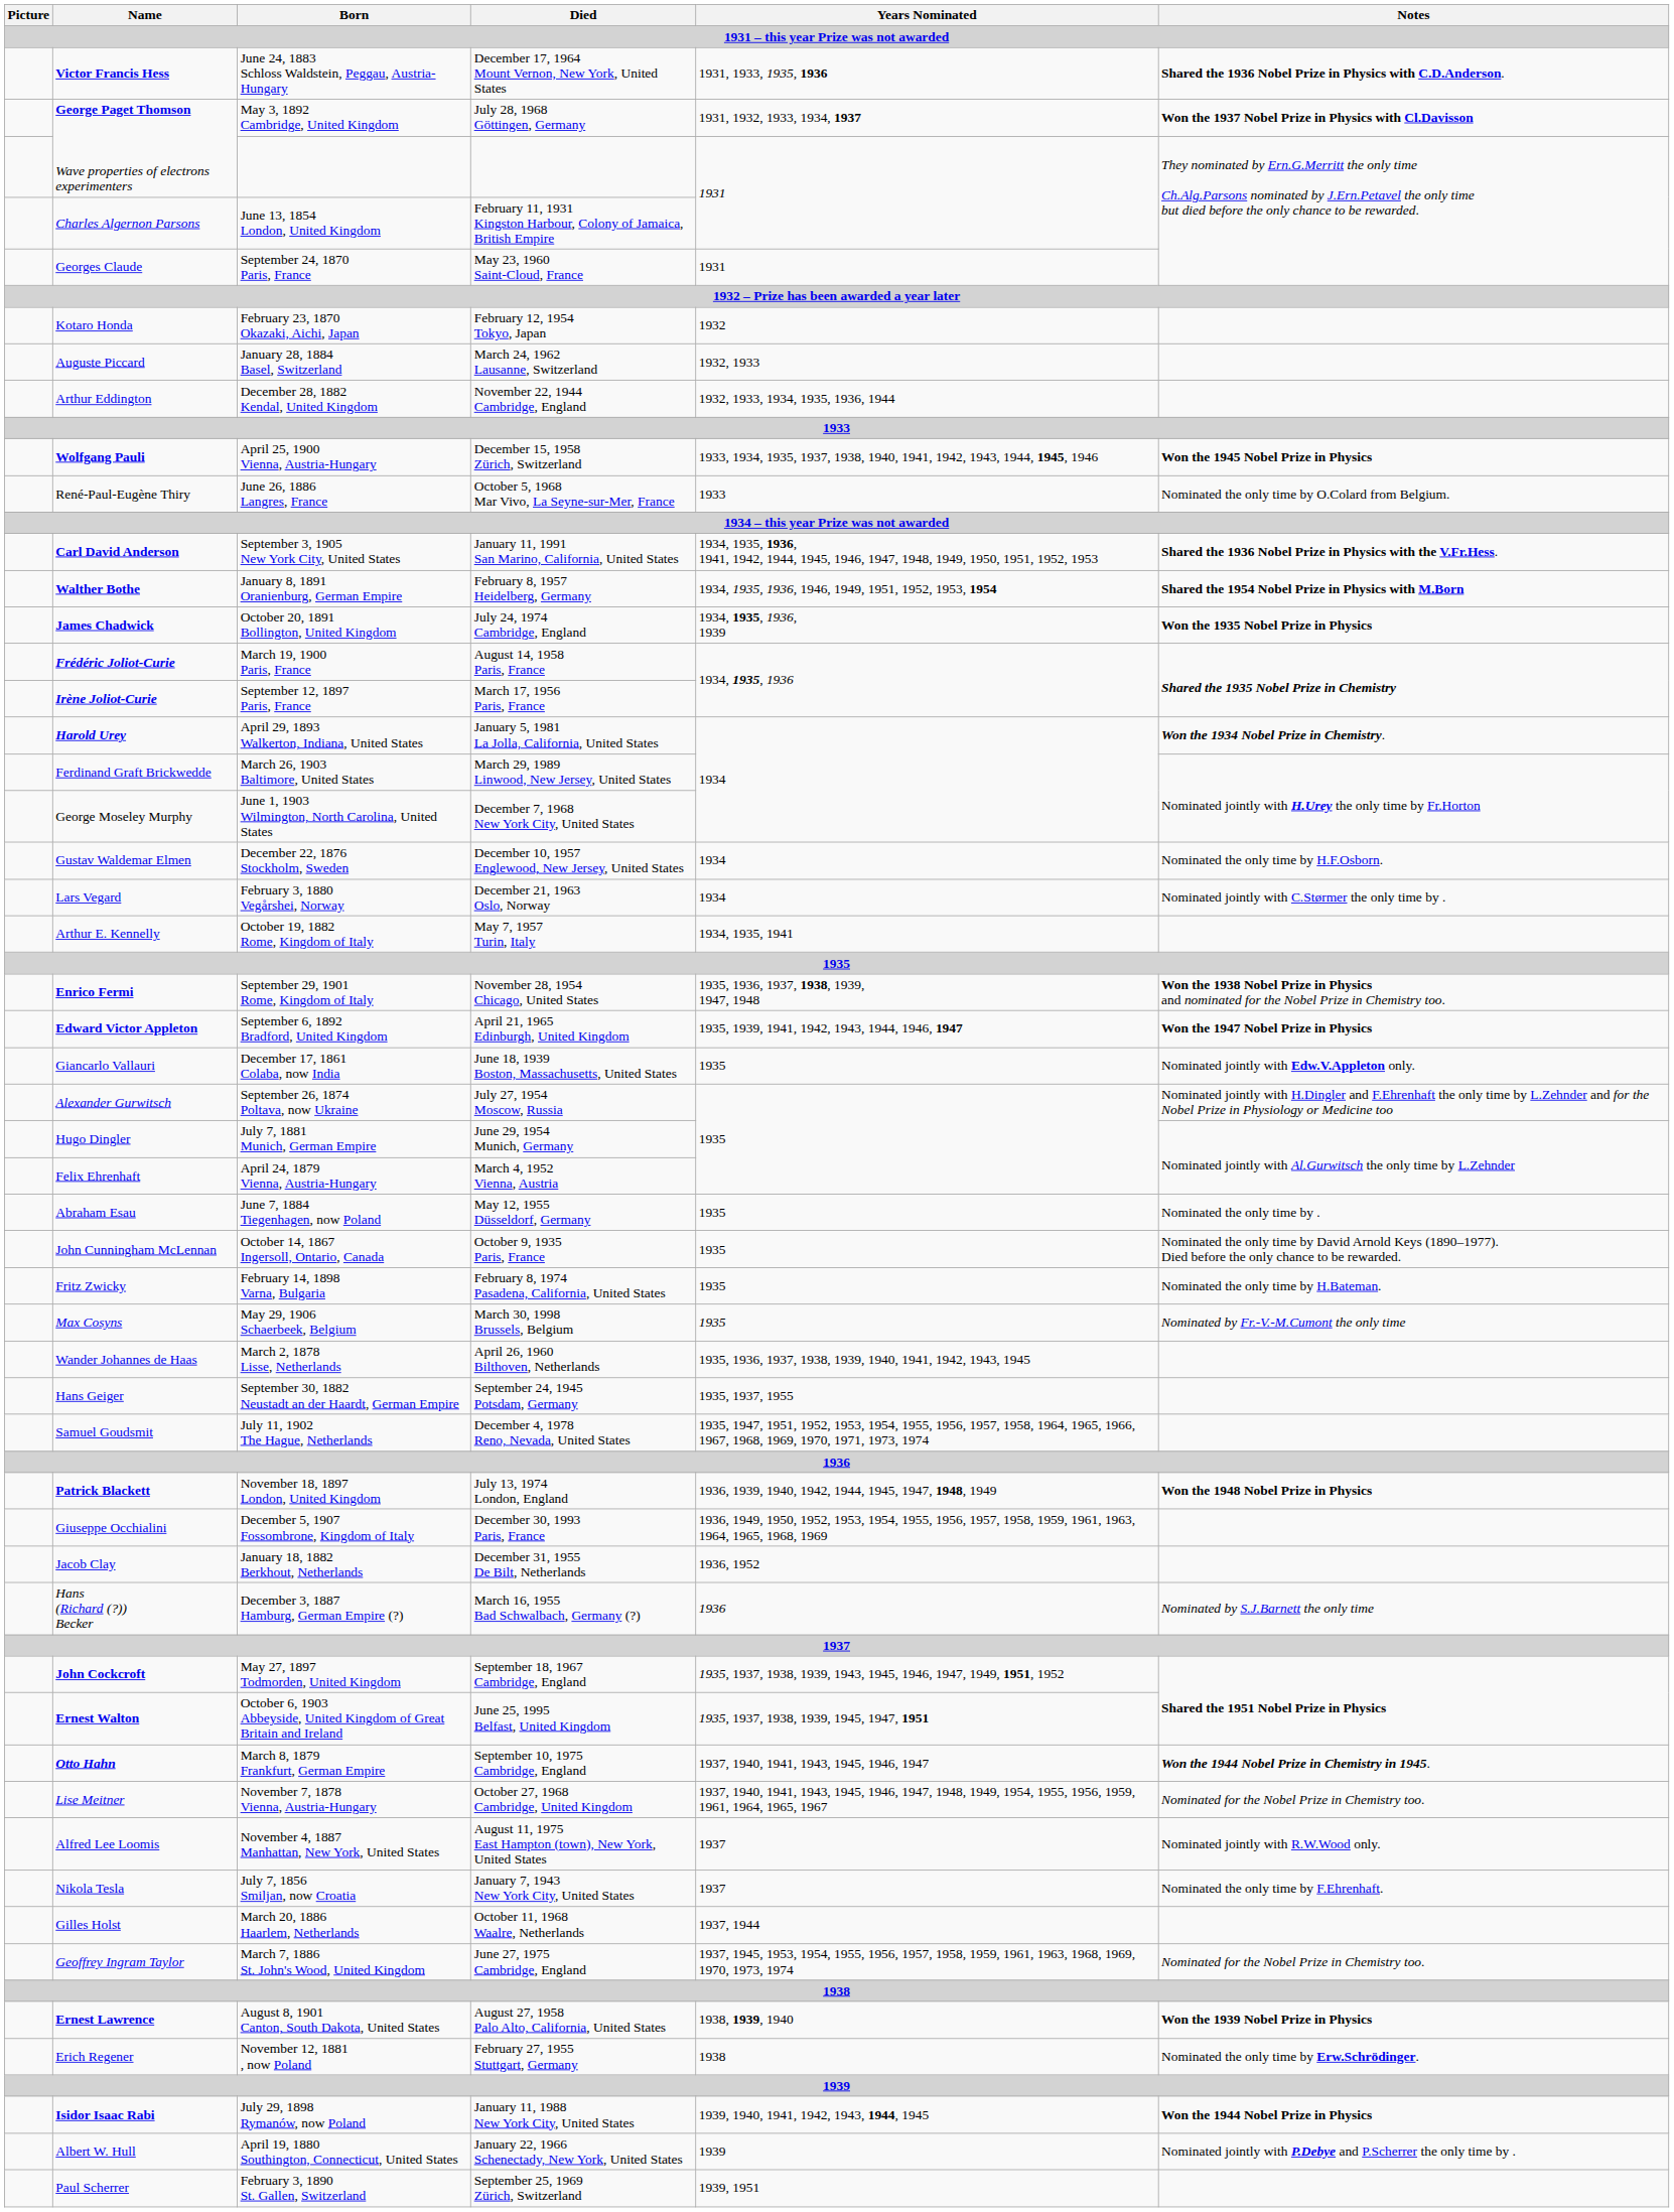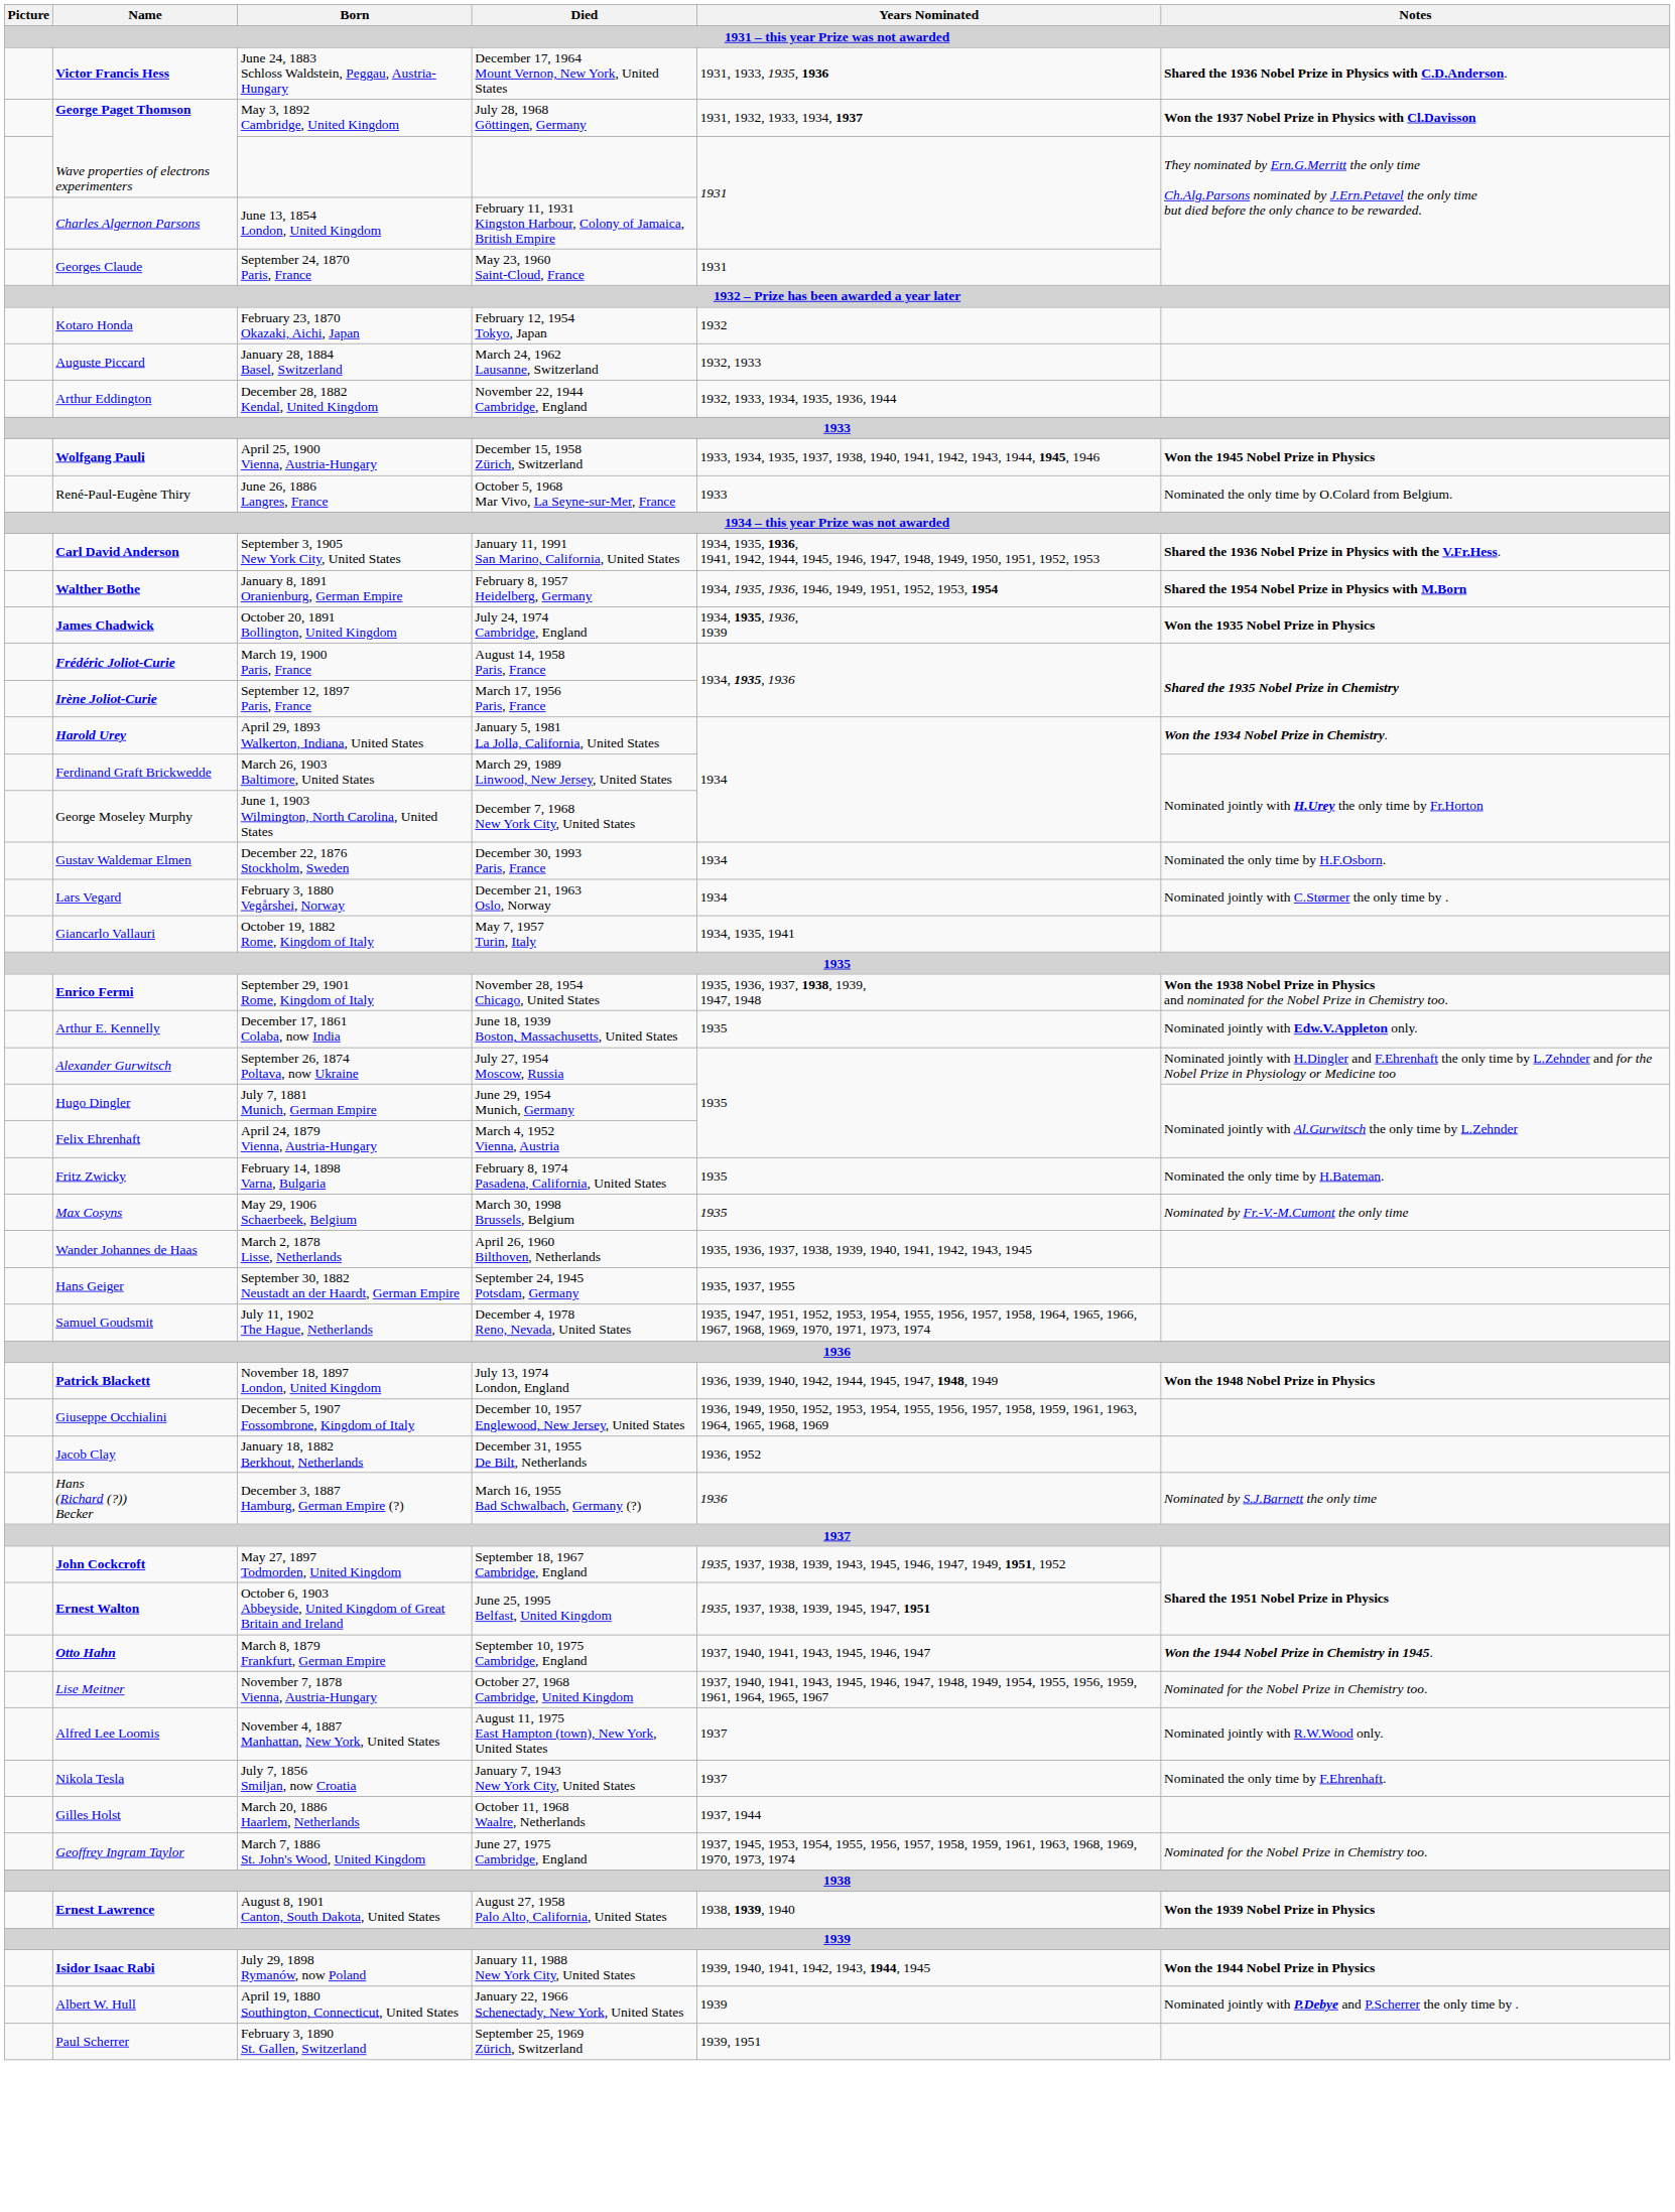December 22, 1876 Stockholm, Sweden | Died: December 10, 1957 Englewood, New Jersey, United States -> December 30, 1993 Paris, France
October 19, 1882 Rome, Kingdom of Italy | Name: Arthur E. Kennelly -> Giancarlo Vallauri
- row: Edward Victor Appleton | September 6, 1892 Bradford, United Kingdom | April 21, 1965 Edinburgh, United Kingdom | 1935, 1939, 1941, 1942, 1943, 1944, 1946, 1947 | Won the 1947 Nobel Prize in Physics
December 17, 1861 Colaba, now India | Name: Giancarlo Vallauri -> Arthur E. Kennelly
- row: Abraham Esau | June 7, 1884 Tiegenhagen, now Poland | May 12, 1955 Düsseldorf, Germany | 1935 | Nominated the only time by .
- row: John Cunningham McLennan | October 14, 1867 Ingersoll, Ontario, Canada | October 9, 1935 Paris, France | 1935 | Nominated the only time by David Arnold Keys (1890–1977). Died before the only chance to be rewarded.
December 5, 1907 Fossombrone, Kingdom of Italy | Died: December 30, 1993 Paris, France -> December 10, 1957 Englewood, New Jersey, United States
- row: Erich Regener | November 12, 1881 , now Poland | February 27, 1955 Stuttgart, Germany | 1938 | Nominated the only time by Erw.Schrödinger.
